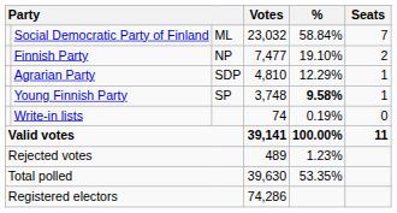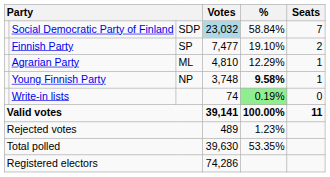Social Democratic Party of Finland | column 3: ML -> SDP
Social Democratic Party of Finland | Votes: no background -> lightblue background
Finnish Party | column 3: NP -> SP
Agrarian Party | column 3: SDP -> ML
Young Finnish Party | column 3: SP -> NP
Write-in lists | %: no background -> lightgreen background
